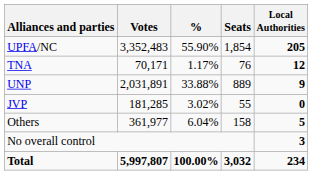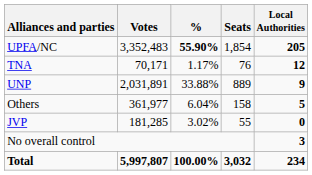UPFA/NC | %: normal -> bold
rows swapped: JVP <-> Others
